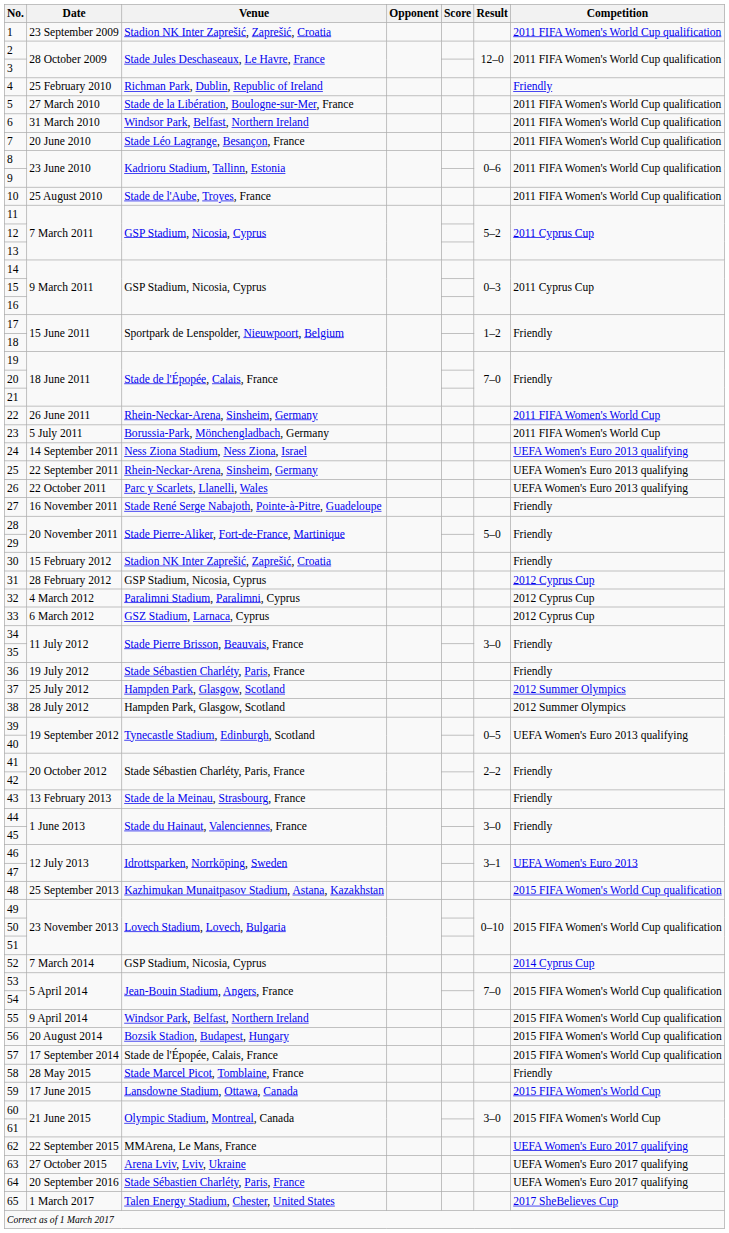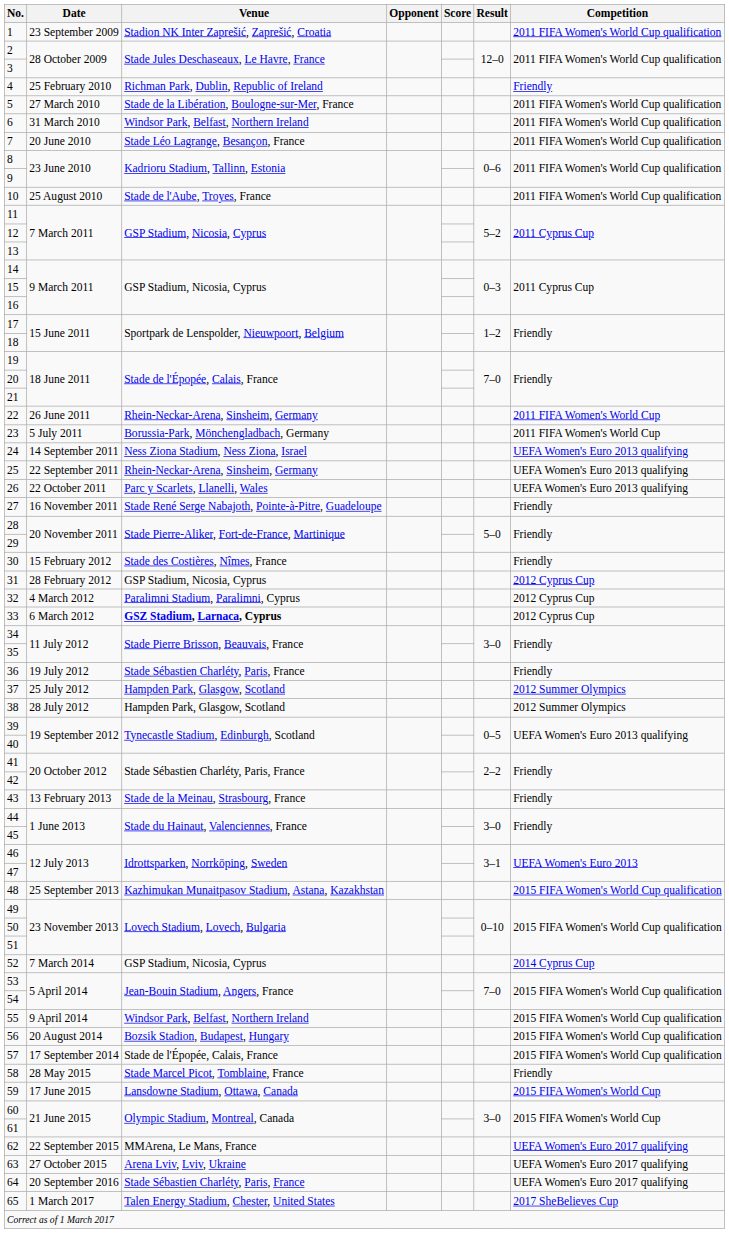30 | Venue: Stadion NK Inter Zaprešić, Zaprešić, Croatia -> Stade des Costières, Nîmes, France
33 | Venue: normal -> bold
